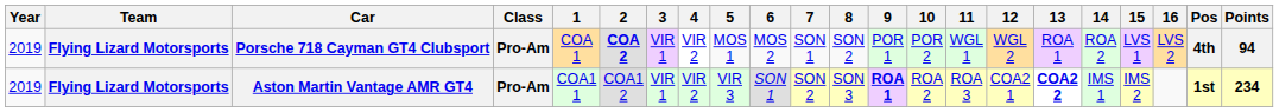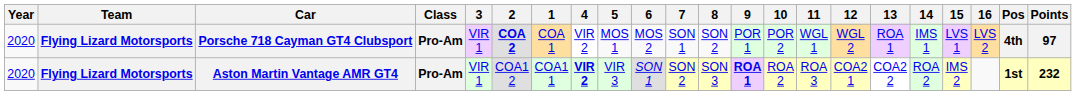columns swapped: 1 <-> 3
Porsche 718 Cayman GT4 Clubsport | Year: 2019 -> 2020
Porsche 718 Cayman GT4 Clubsport | 14: ROA 2 -> IMS 1
Porsche 718 Cayman GT4 Clubsport | Points: 94 -> 97
Aston Martin Vantage AMR GT4 | Year: 2019 -> 2020
Aston Martin Vantage AMR GT4 | 4: normal -> bold
Aston Martin Vantage AMR GT4 | 13: bold -> normal
Aston Martin Vantage AMR GT4 | 14: IMS 1 -> ROA 2
Aston Martin Vantage AMR GT4 | Points: 234 -> 232
